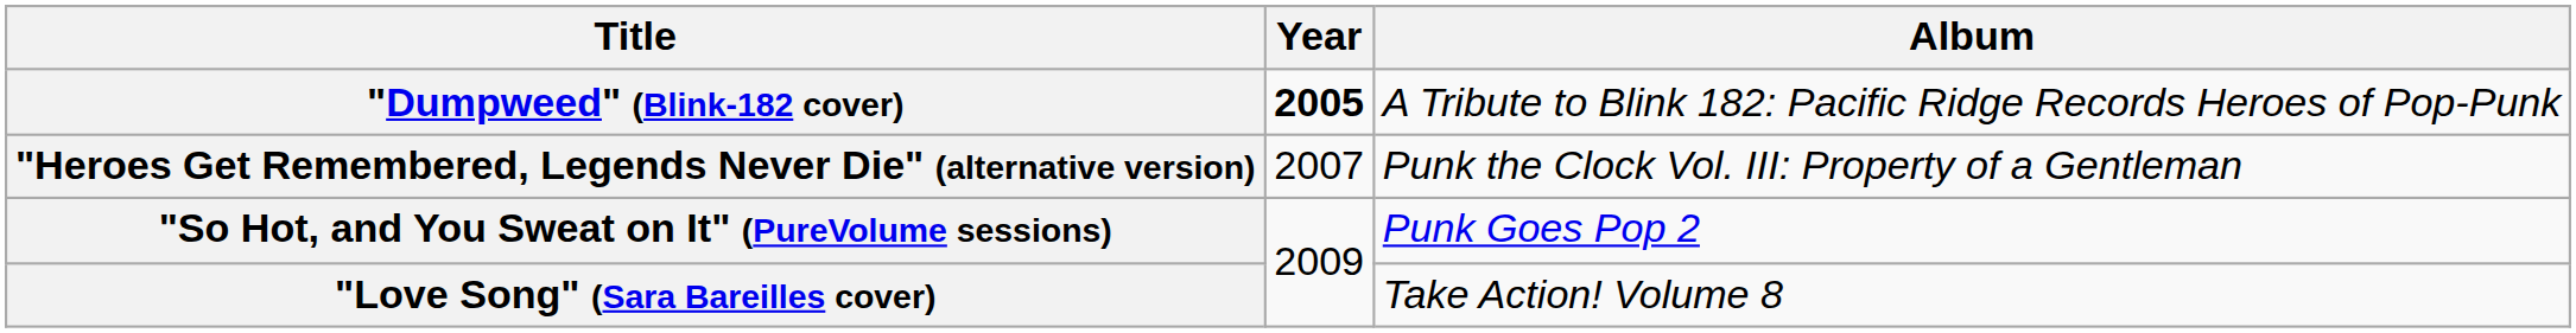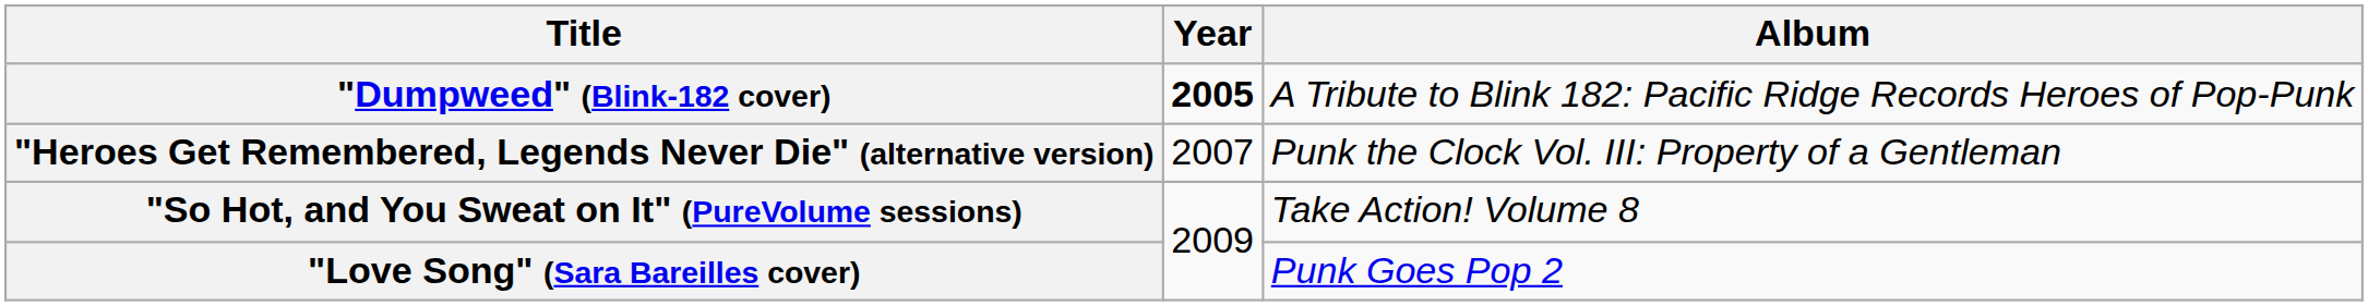"So Hot, and You Sweat on It" (PureVolume sessions) | Album: Punk Goes Pop 2 -> Take Action! Volume 8
"Love Song" (Sara Bareilles cover) | Album: Take Action! Volume 8 -> Punk Goes Pop 2
